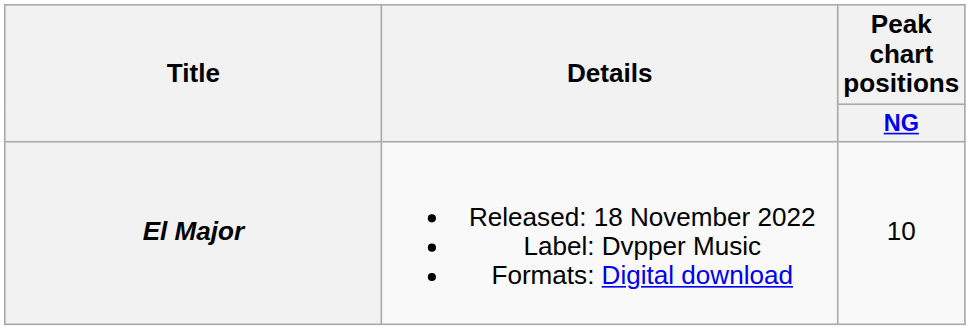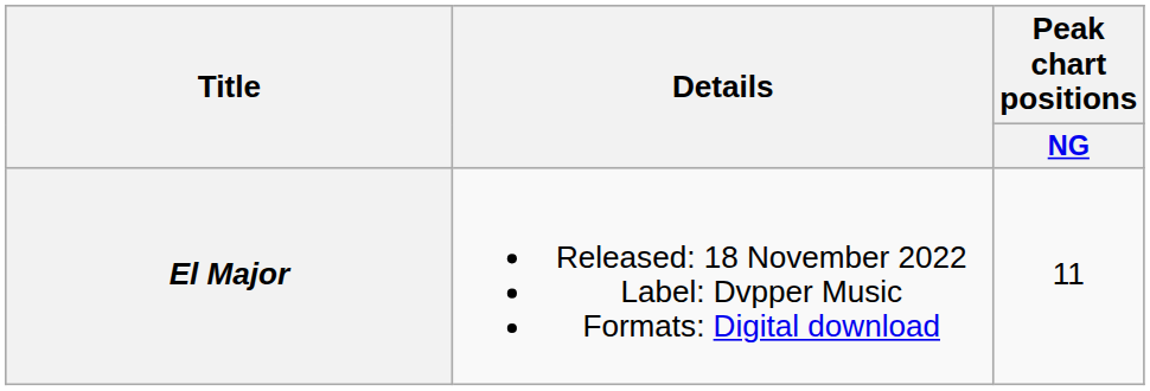El Major | Peak chart positions / NG: 10 -> 11
